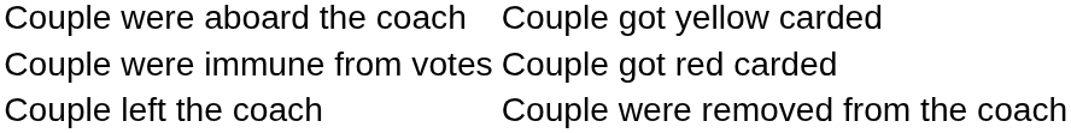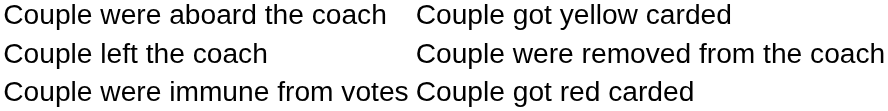rows swapped: Couple were immune from votes <-> Couple left the coach
